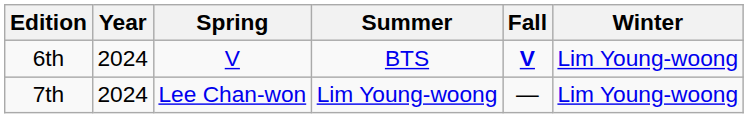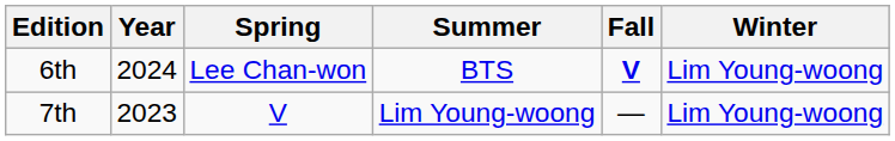6th | Spring: V -> Lee Chan-won
7th | Year: 2024 -> 2023
7th | Spring: Lee Chan-won -> V
